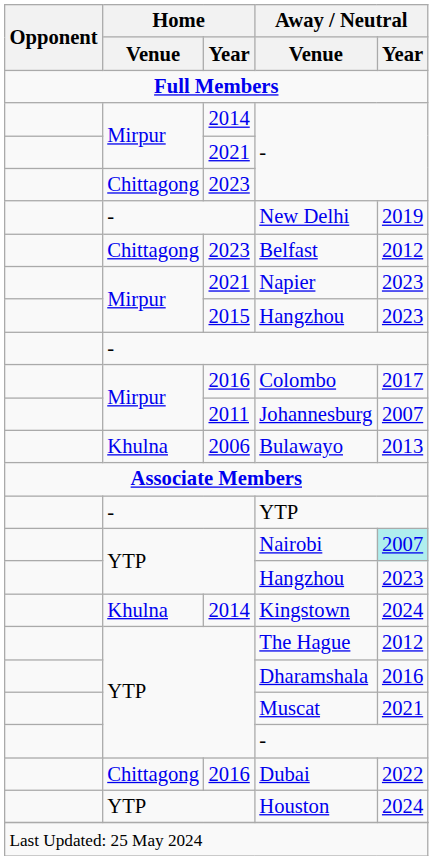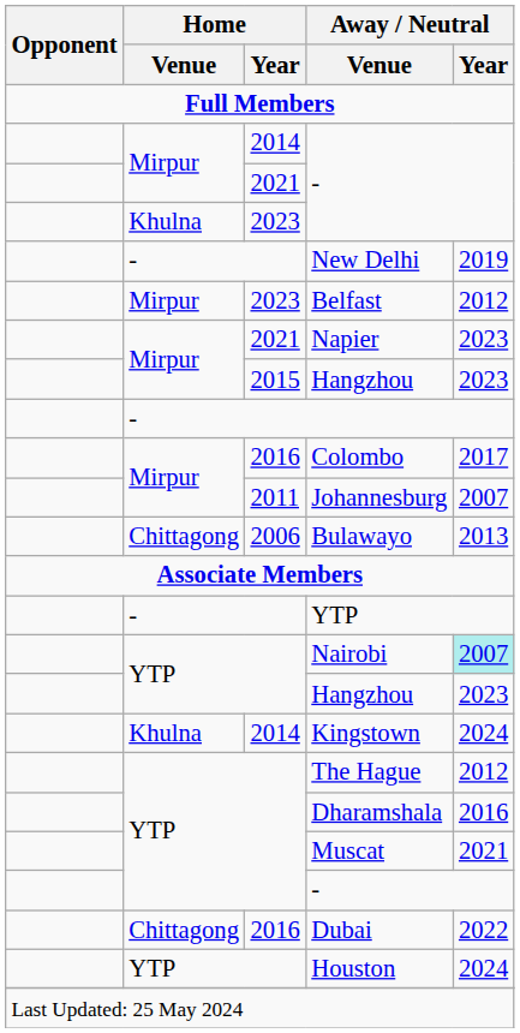2023 / - | Home / Venue: Chittagong -> Khulna
Belfast | Home / Venue: Chittagong -> Mirpur
Bulawayo | Home / Venue: Khulna -> Chittagong
